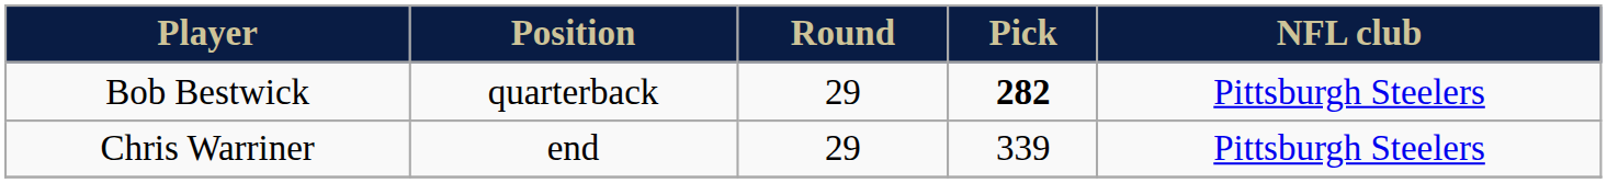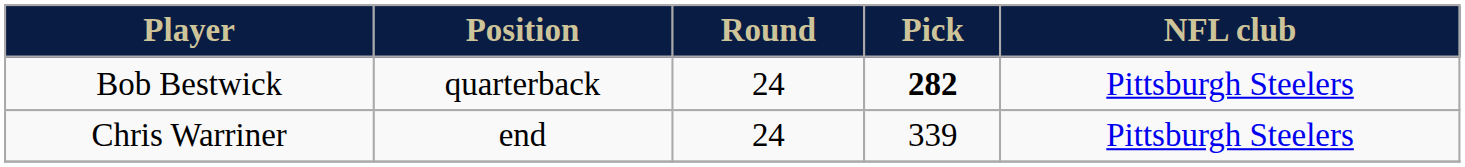Bob Bestwick | Round: 29 -> 24
Chris Warriner | Round: 29 -> 24
